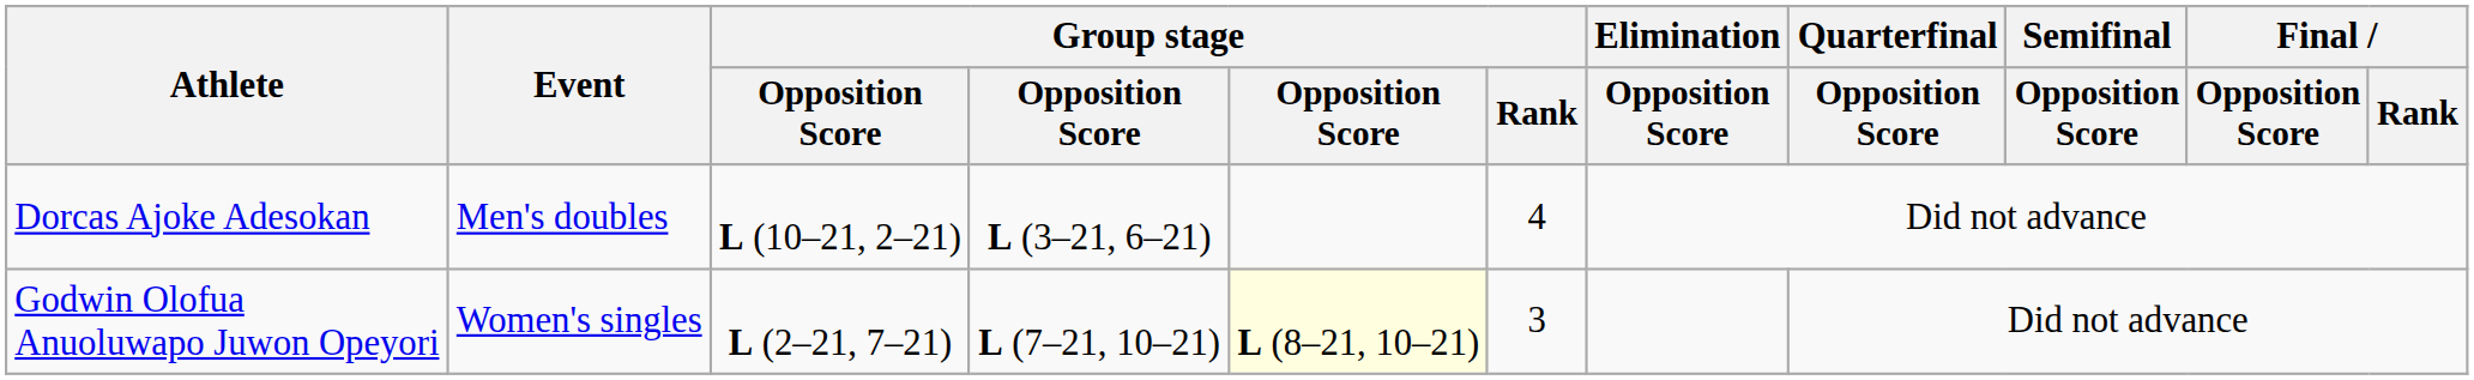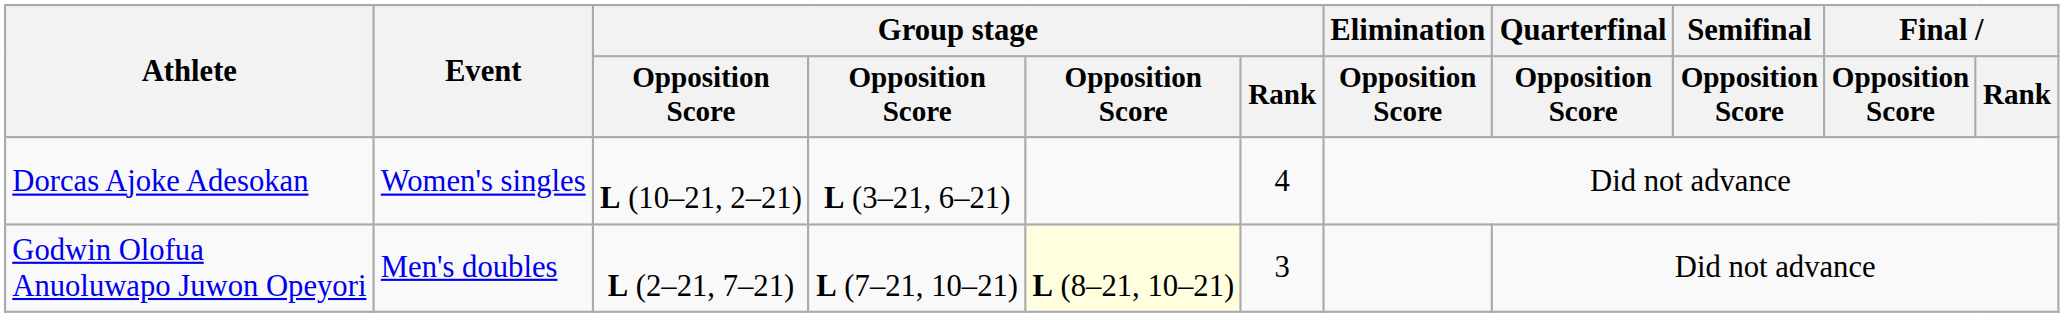Dorcas Ajoke Adesokan | Event: Men's doubles -> Women's singles
Godwin Olofua Anuoluwapo Juwon Opeyori | Event: Women's singles -> Men's doubles
